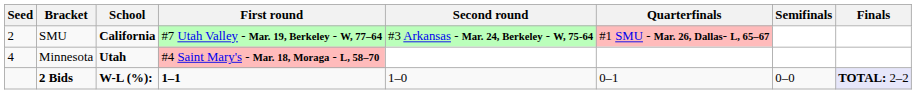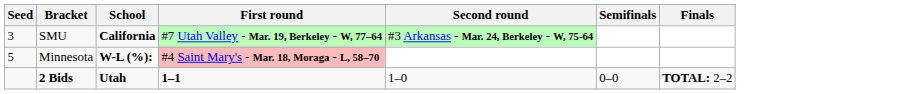- column: Quarterfinals | #1 SMU - Mar. 26, Dallas- L, 65–67 | 0–1
SMU | Seed: 2 -> 3
Minnesota | Seed: 4 -> 5
Minnesota | School: Utah -> W-L (%):
2 Bids | School: W-L (%): -> Utah
2 Bids | Finals: lavender background -> no background
